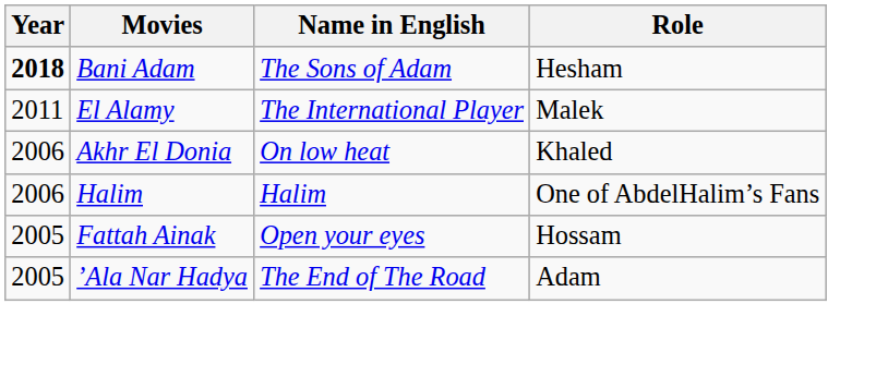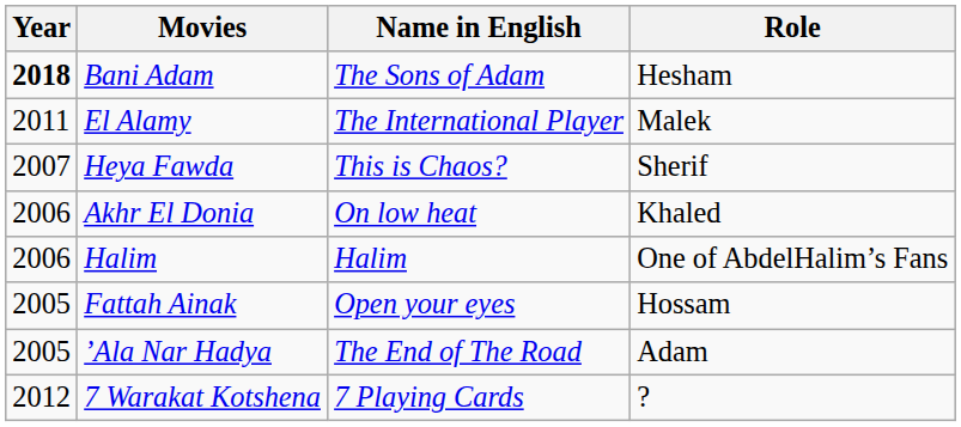+ row: 2007 | Heya Fawda | This is Chaos? | Sherif
+ row: 2012 | 7 Warakat Kotshena | 7 Playing Cards | ?
